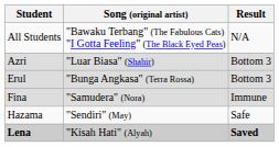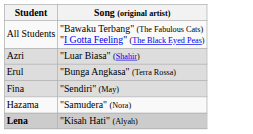- column: Result | N/A | Bottom 3 | Bottom 3 | Immune | Safe | Saved
Fina | Song (original artist): "Samudera" (Nora) -> "Sendiri" (May)
Hazama | Song (original artist): "Sendiri" (May) -> "Samudera" (Nora)
